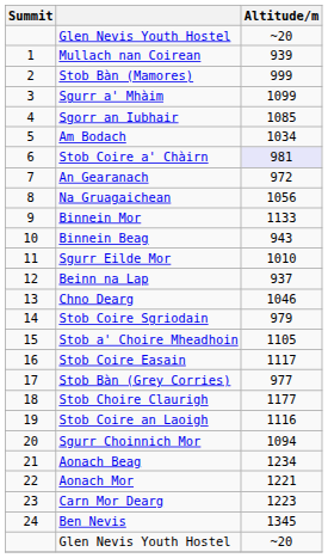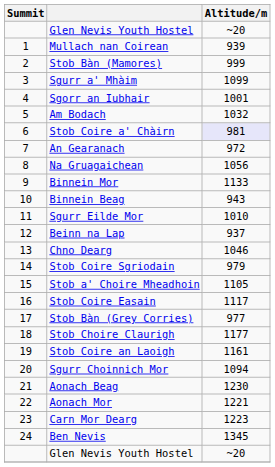Sgorr an Iubhair | Altitude/m: 1085 -> 1001
Am Bodach | Altitude/m: 1034 -> 1032
Stob Coire an Laoigh | Altitude/m: 1116 -> 1161
Aonach Beag | Altitude/m: 1234 -> 1230
